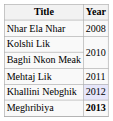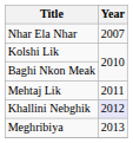Nhar Ela Nhar | Year: 2008 -> 2007
Meghribiya | Year: bold -> normal
